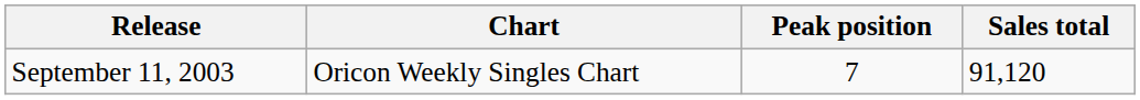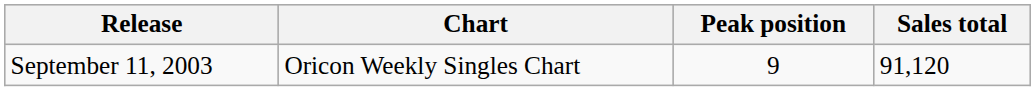September 11, 2003 | Peak position: 7 -> 9
